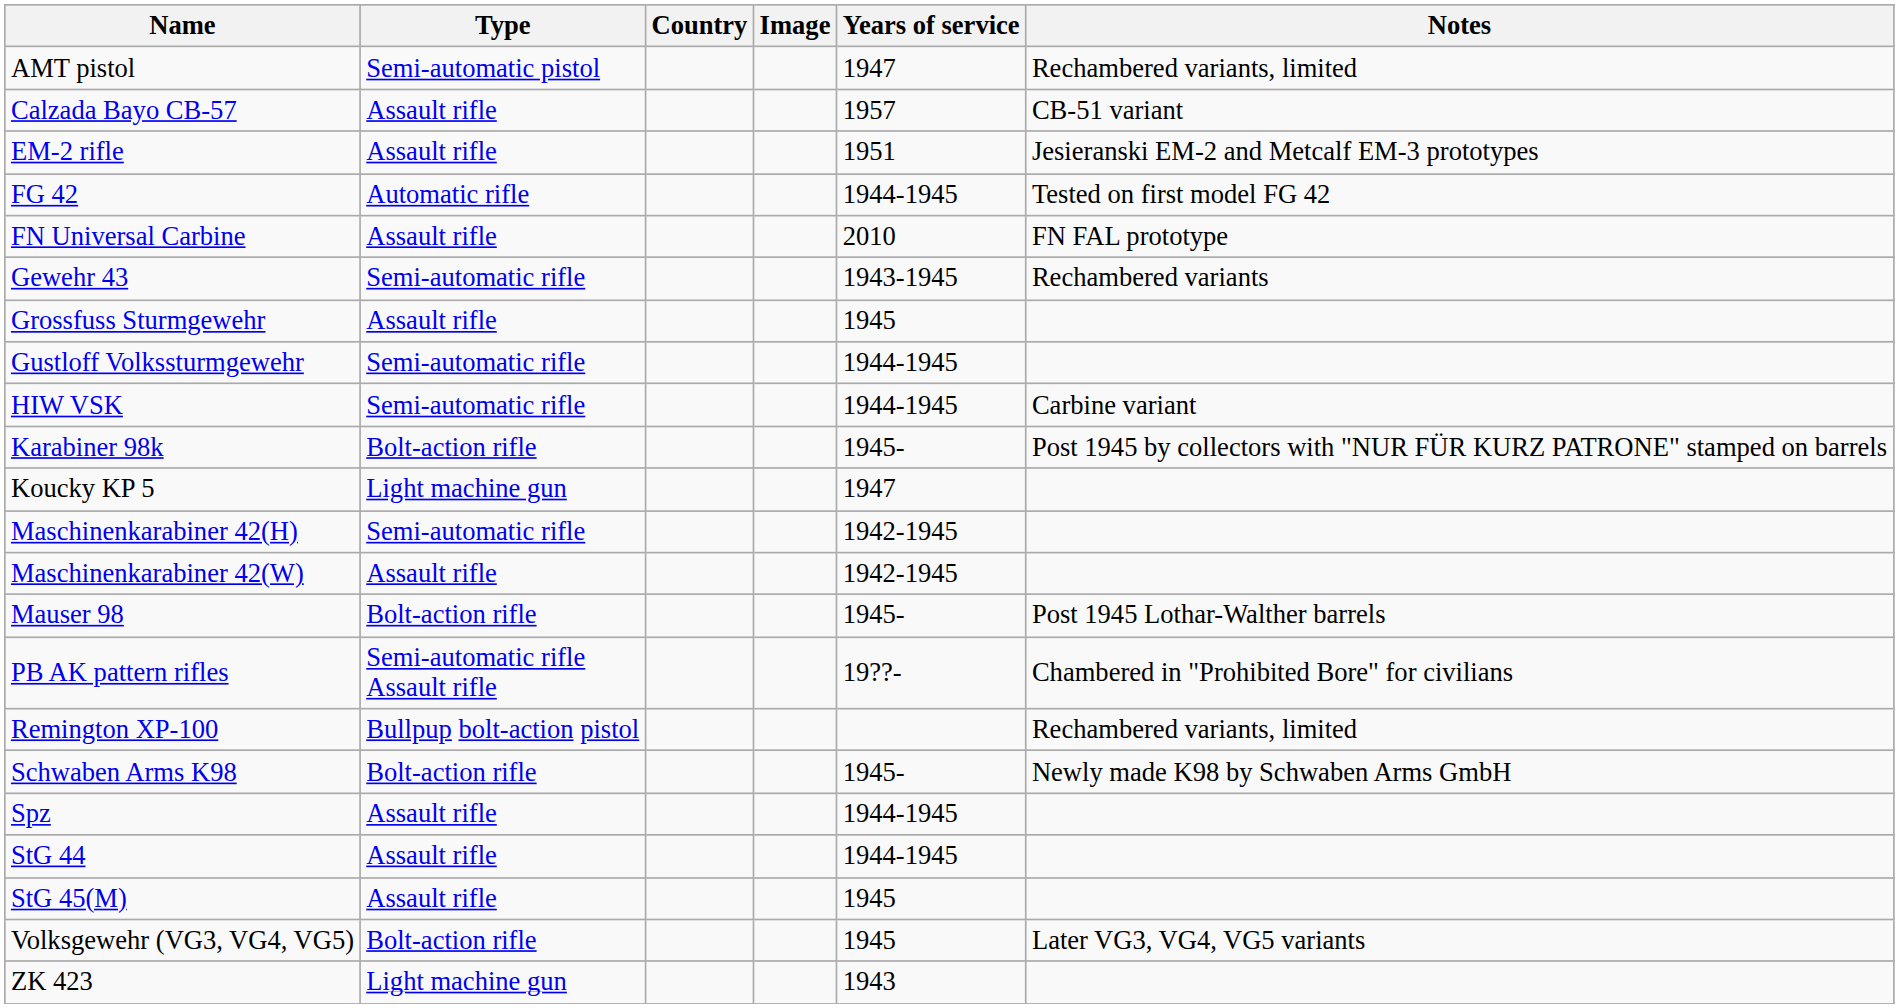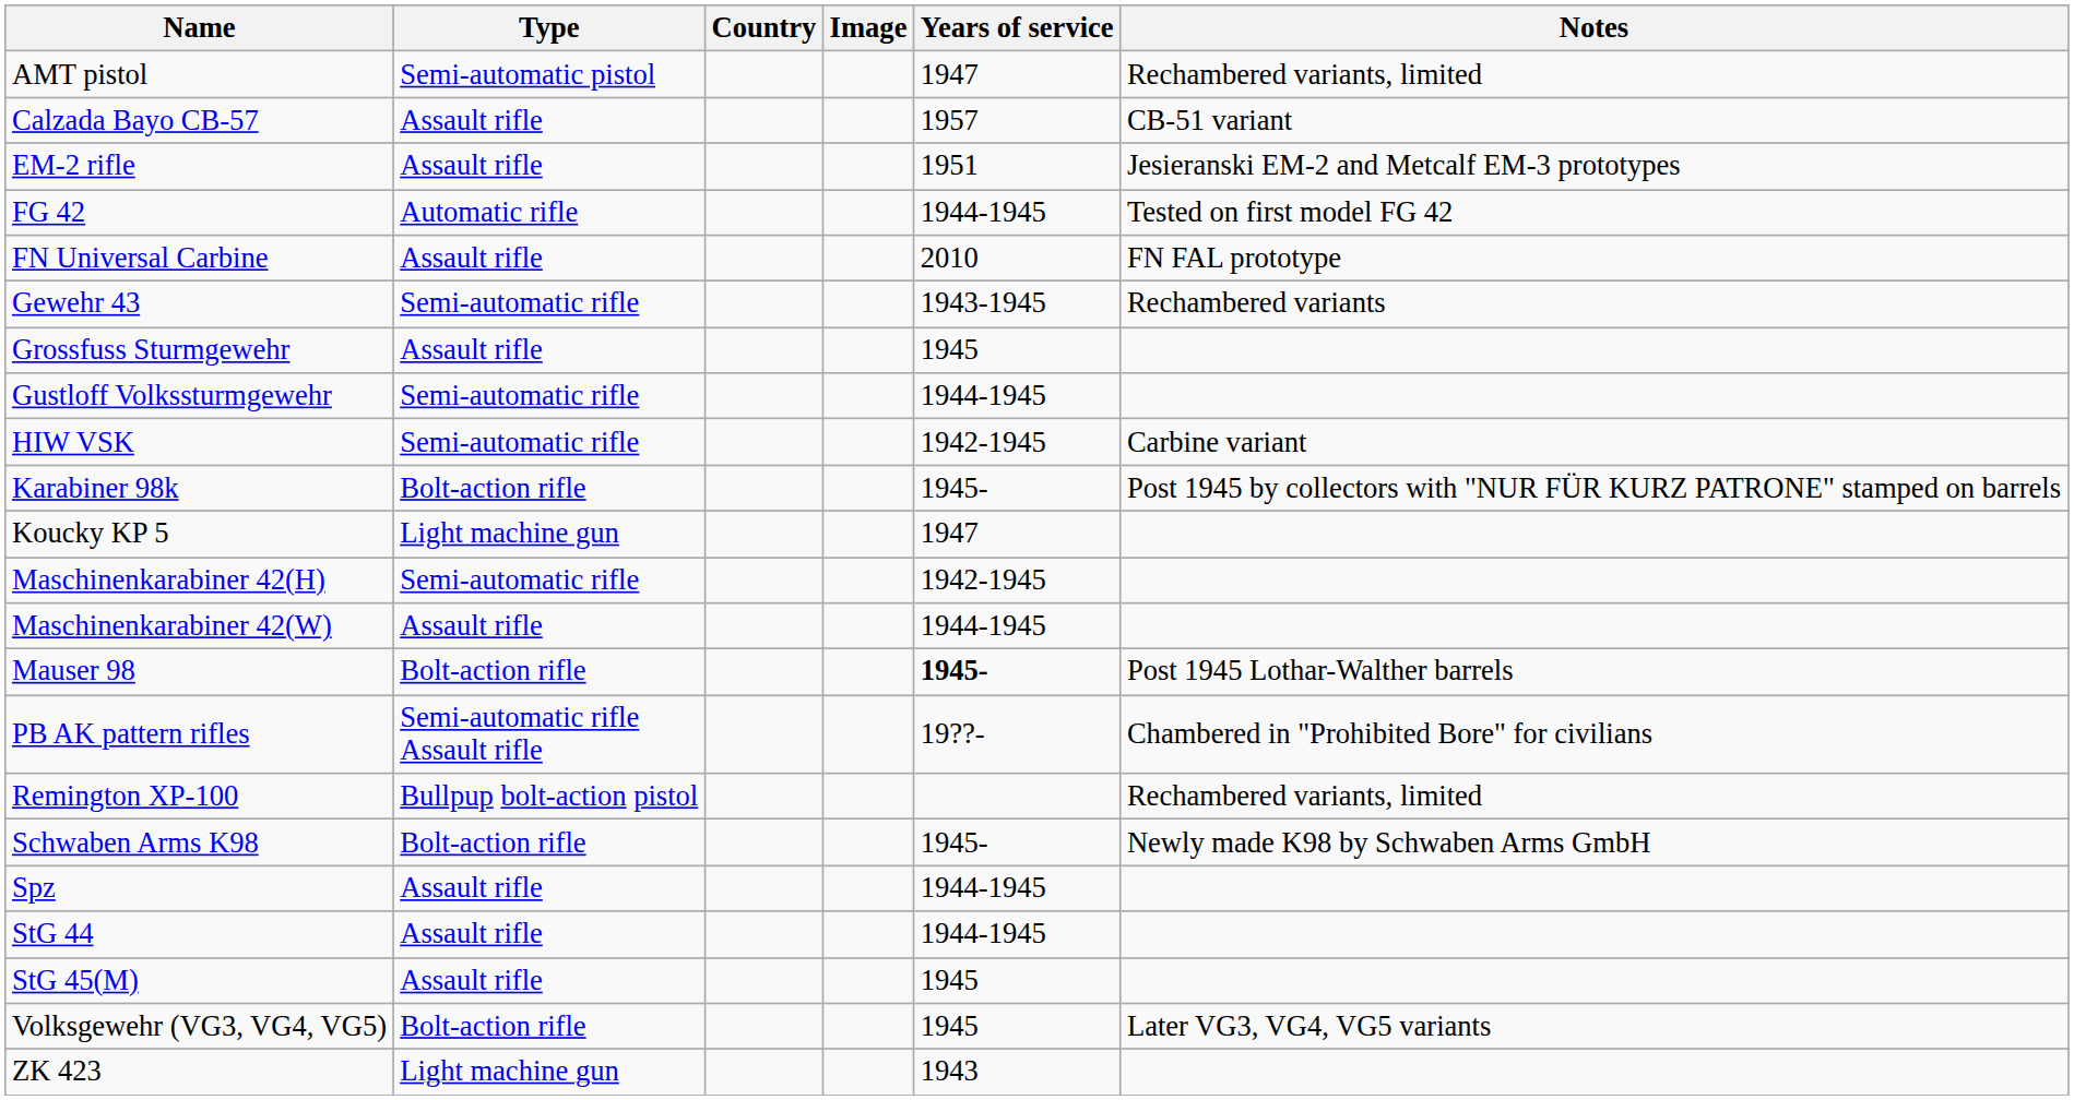HIW VSK | Years of service: 1944-1945 -> 1942-1945
Maschinenkarabiner 42(W) | Years of service: 1942-1945 -> 1944-1945
Mauser 98 | Years of service: normal -> bold
